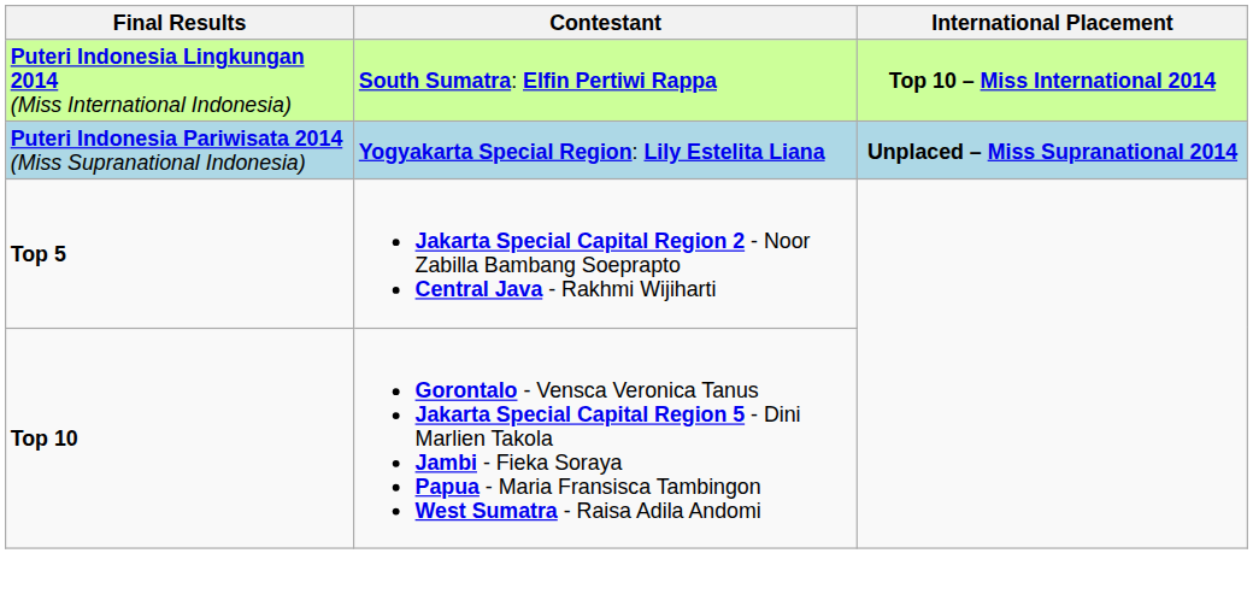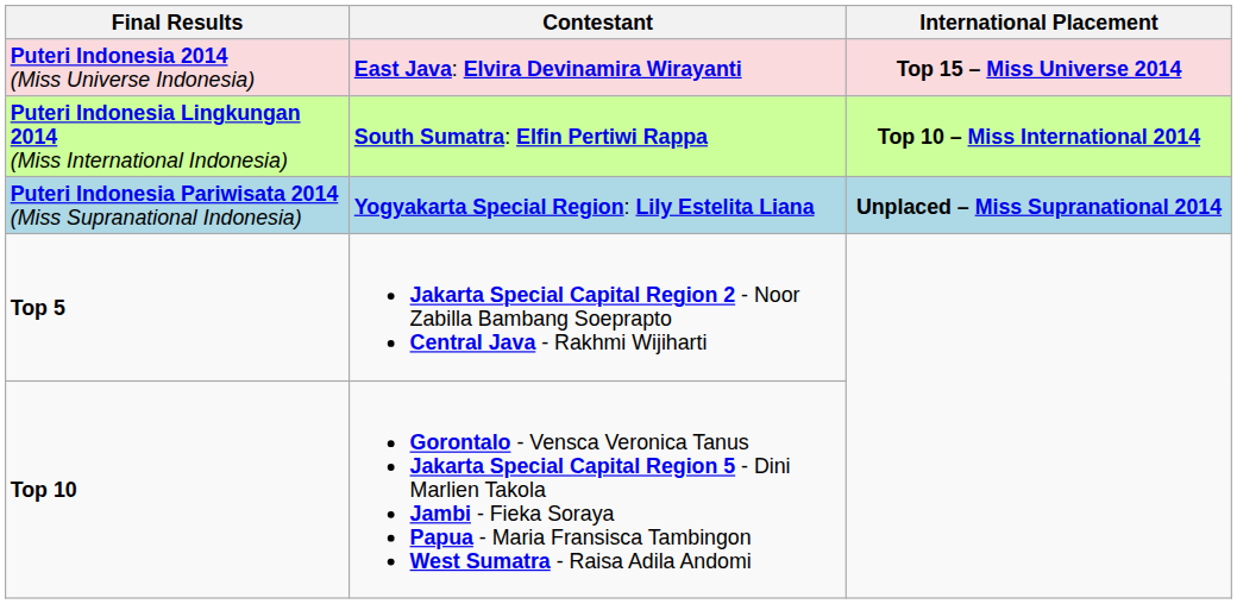+ row: Puteri Indonesia 2014 (Miss Universe Indonesia) | East Java: Elvira Devinamira Wirayanti | Top 15 – Miss Universe 2014
